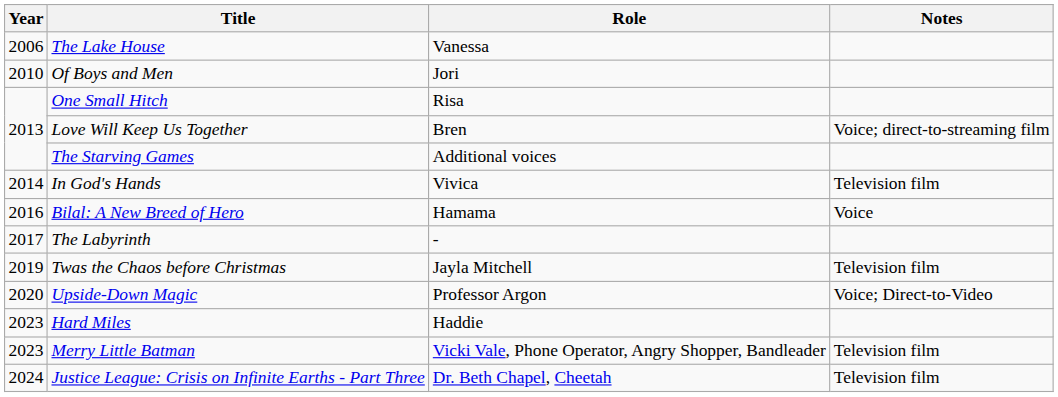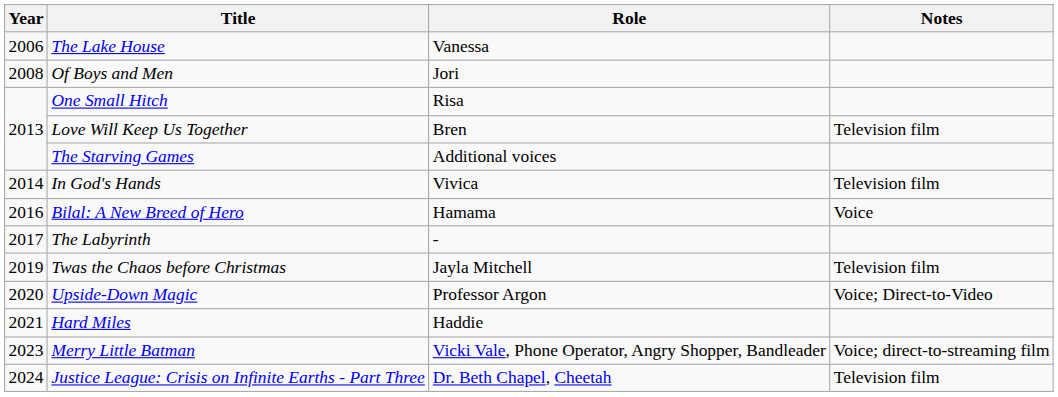Of Boys and Men | Year: 2010 -> 2008
Love Will Keep Us Together | Notes: Voice; direct-to-streaming film -> Television film
Hard Miles | Year: 2023 -> 2021
Merry Little Batman | Notes: Television film -> Voice; direct-to-streaming film
